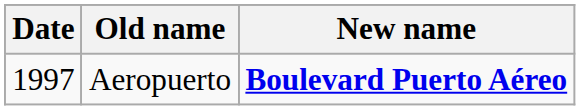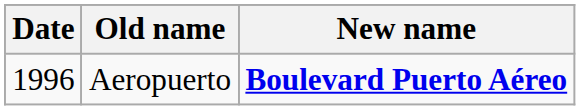Aeropuerto | Date: 1997 -> 1996
